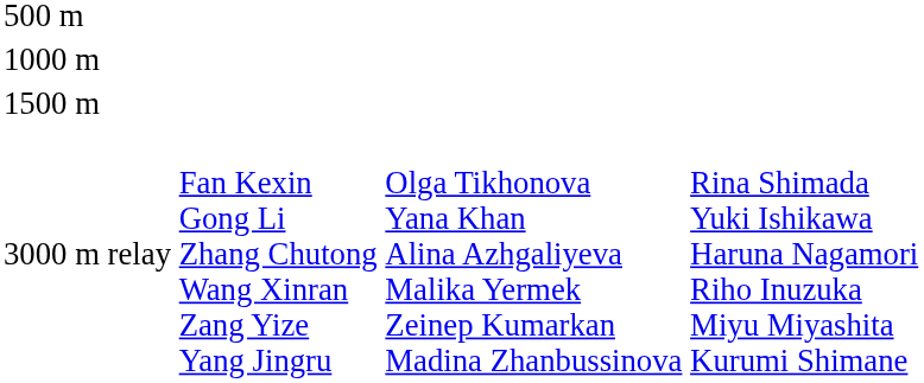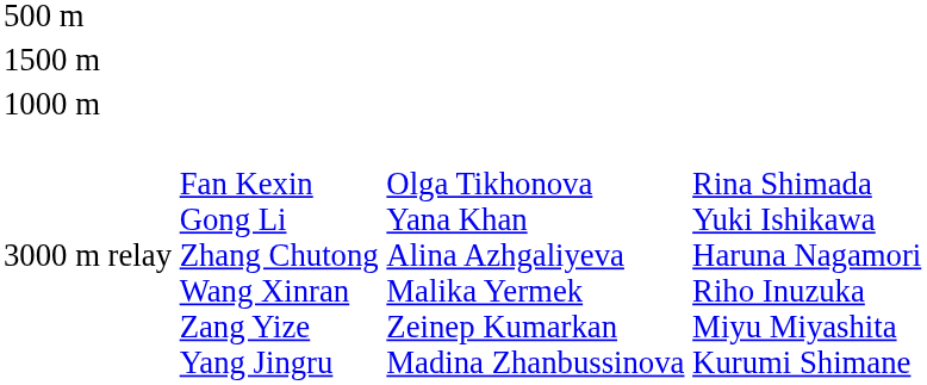rows swapped: 1000 m <-> 1500 m
